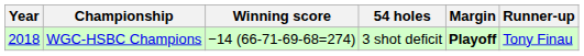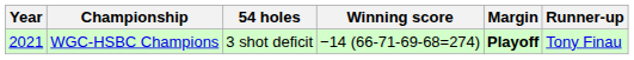columns swapped: 54 holes <-> Winning score
WGC-HSBC Champions | Year: 2018 -> 2021
